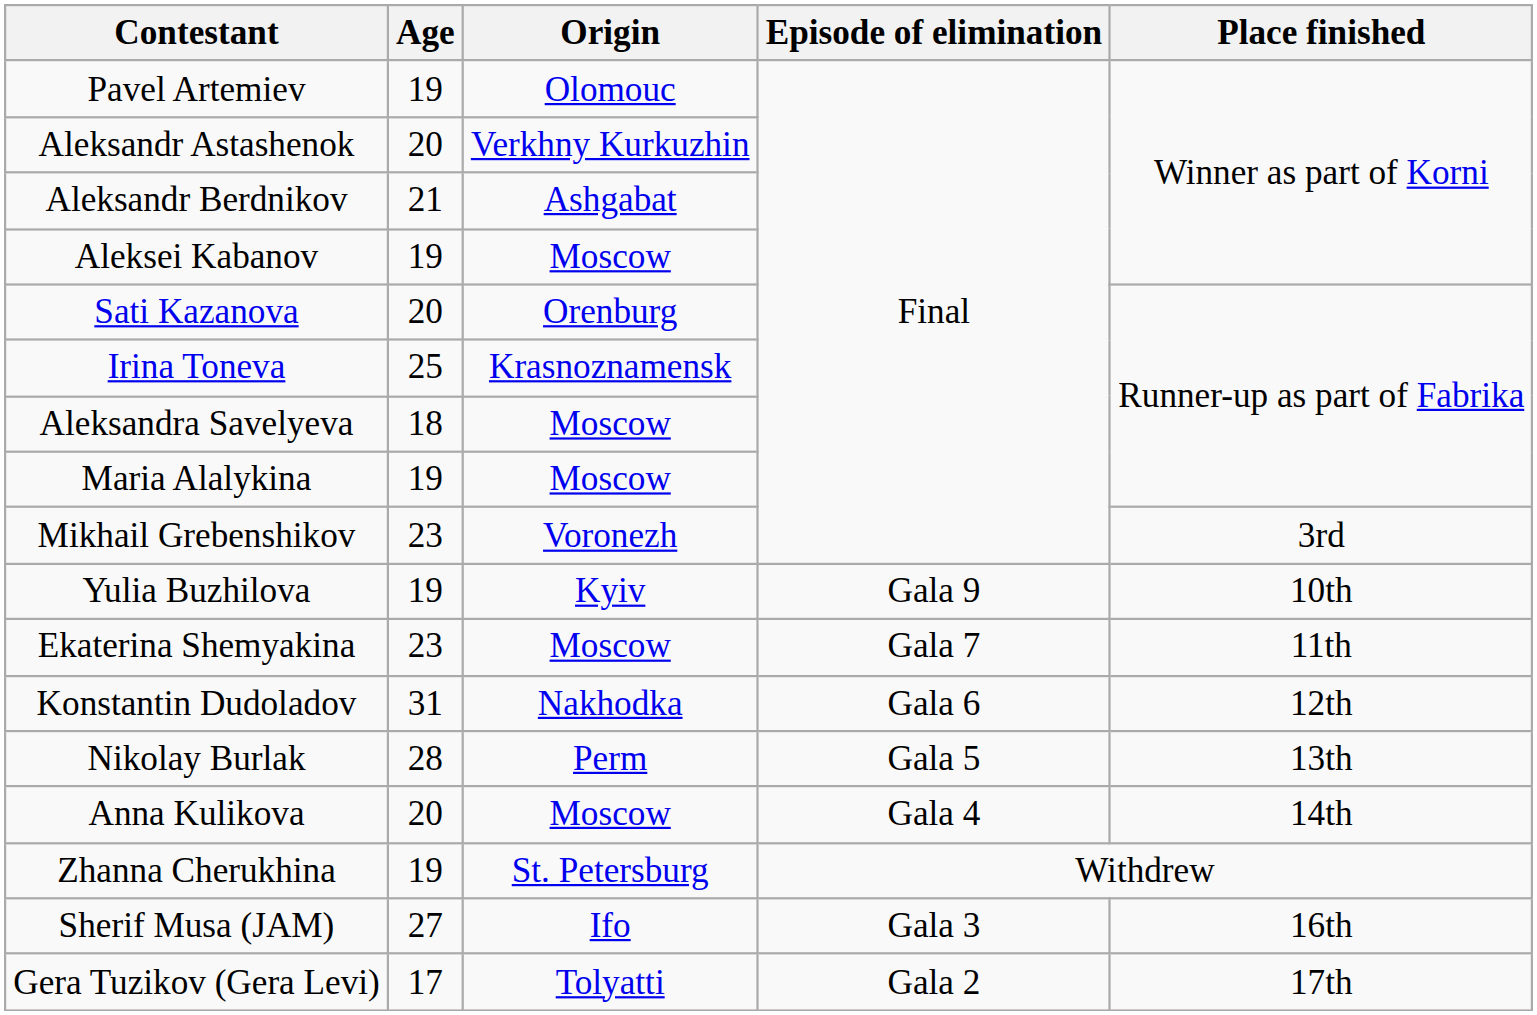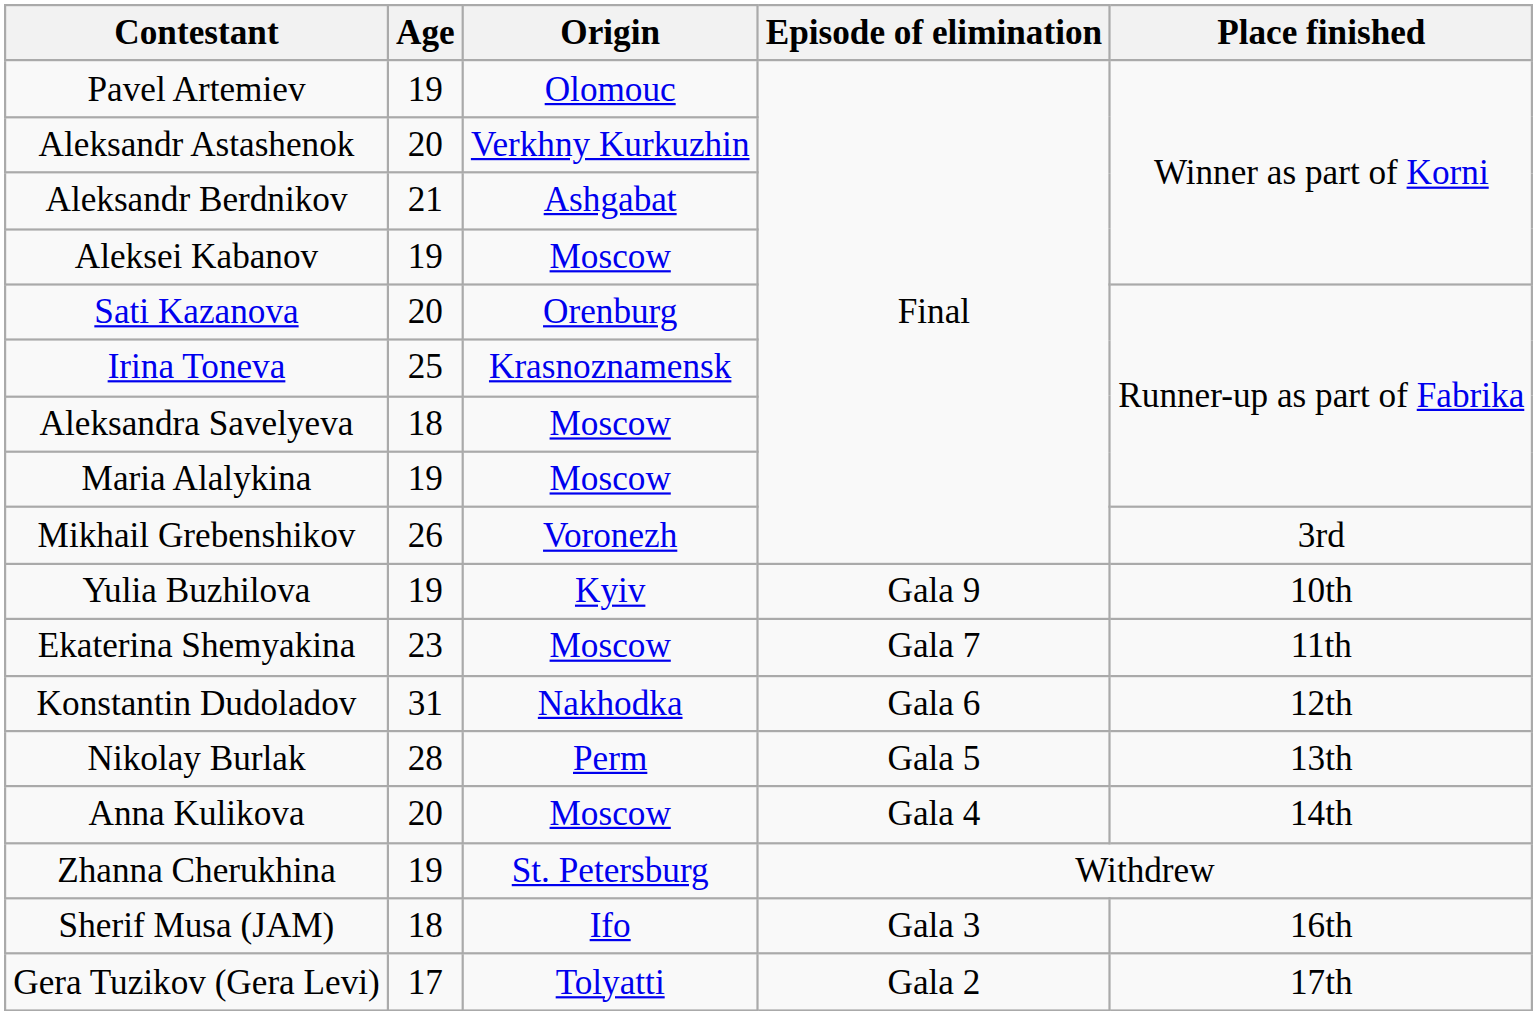Mikhail Grebenshikov | Age: 23 -> 26
Sherif Musa (JAM) | Age: 27 -> 18
